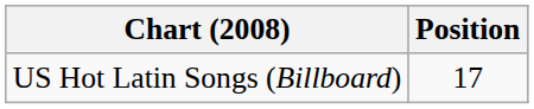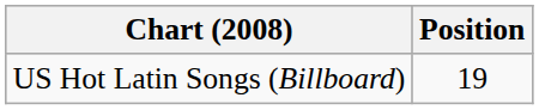US Hot Latin Songs (Billboard) | Position: 17 -> 19
